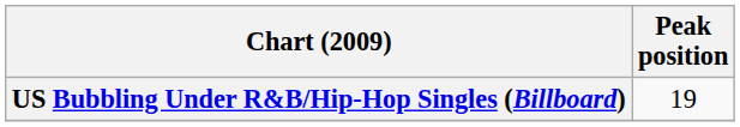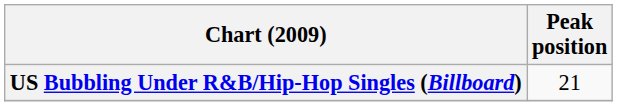US Bubbling Under R&B/Hip-Hop Singles (Billboard) | Peak position: 19 -> 21
